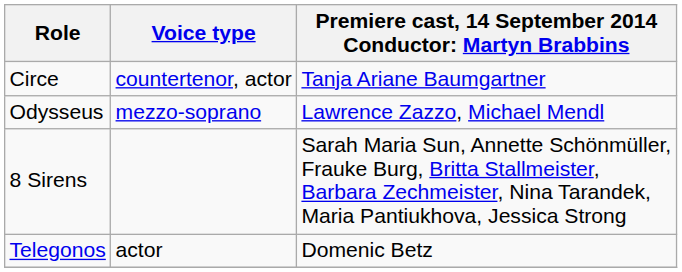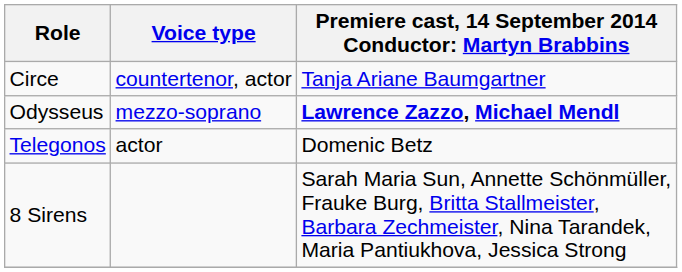Odysseus | column 3: normal -> bold
rows swapped: Telegonos <-> 8 Sirens
